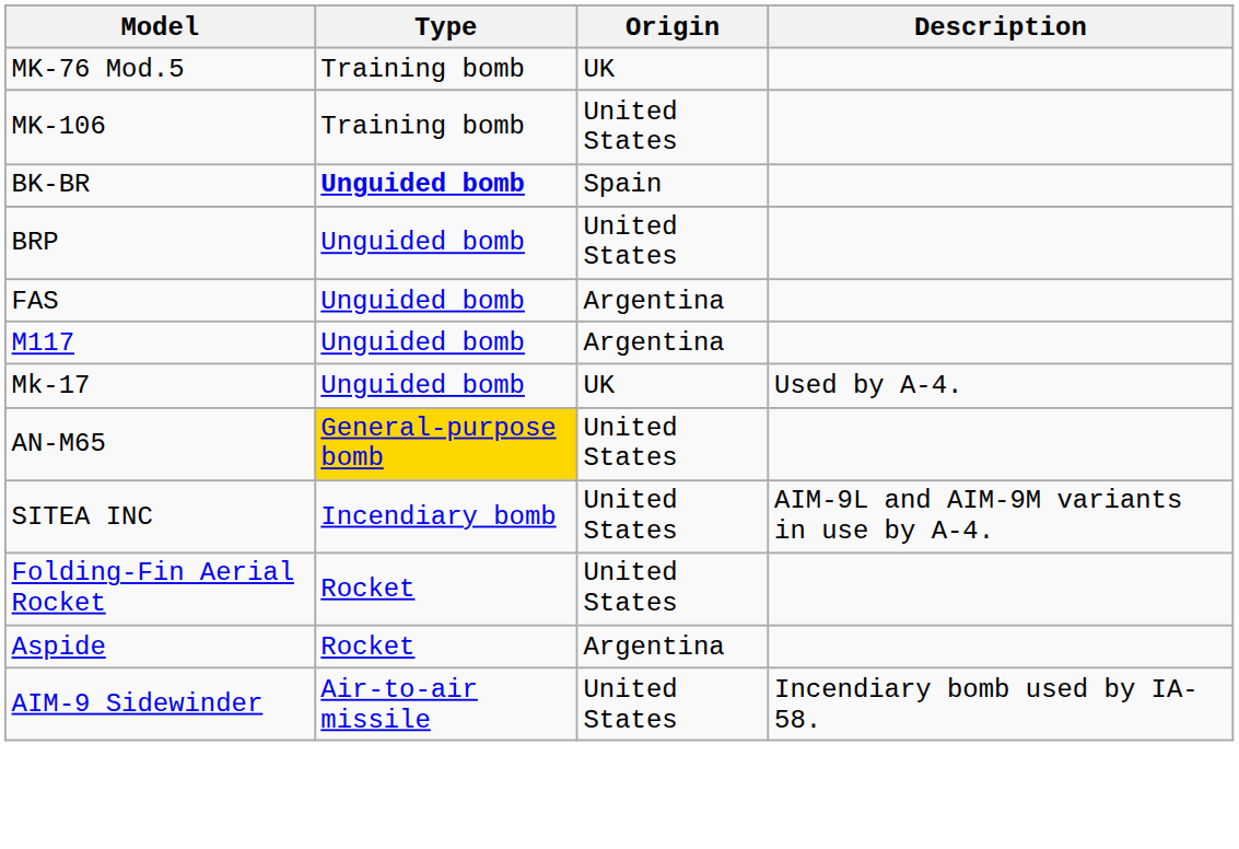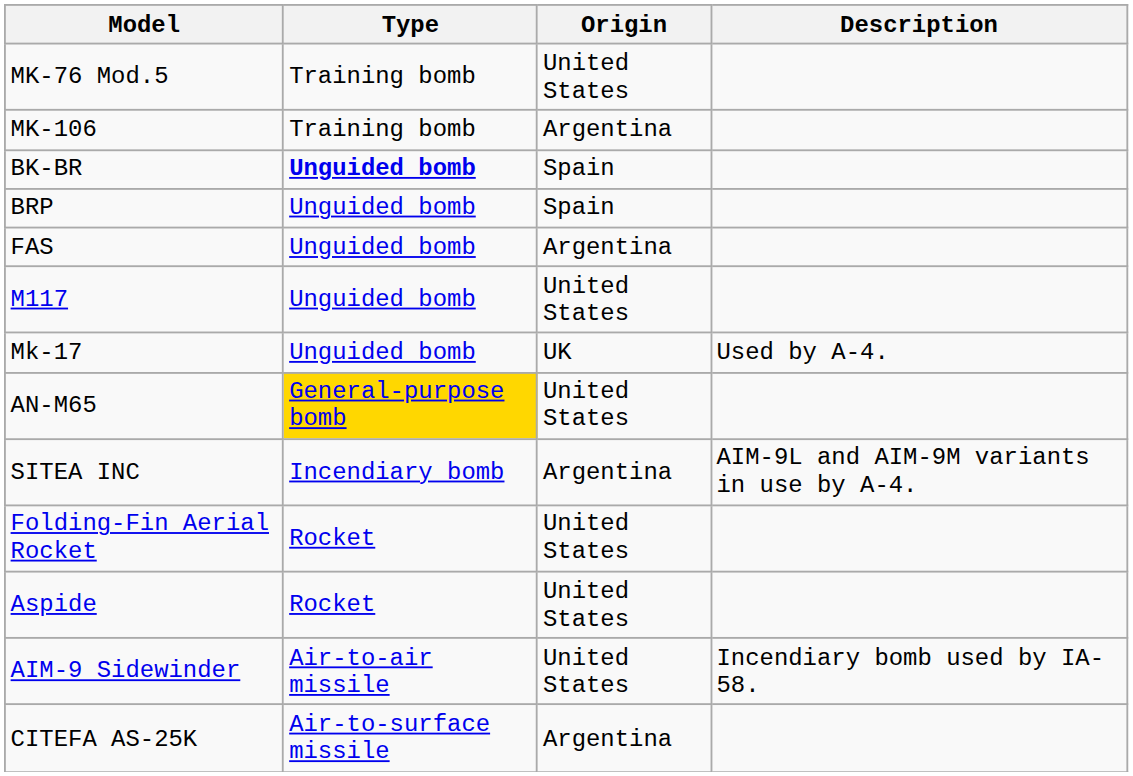MK-76 Mod.5 | Origin: UK -> United States
MK-106 | Origin: United States -> Argentina
BRP | Origin: United States -> Spain
M117 | Origin: Argentina -> United States
SITEA INC | Origin: United States -> Argentina
Aspide | Origin: Argentina -> United States
+ row: CITEFA AS-25K | Air-to-surface missile | Argentina
